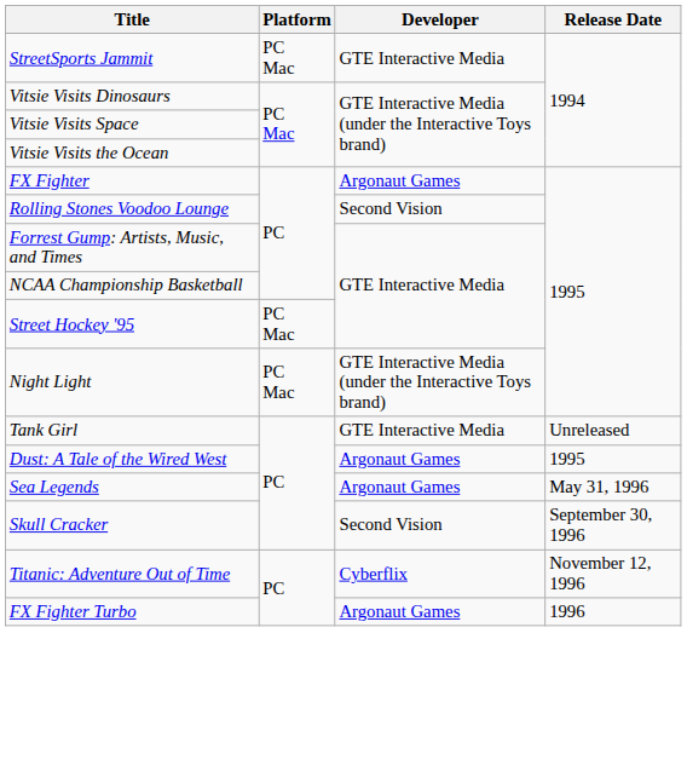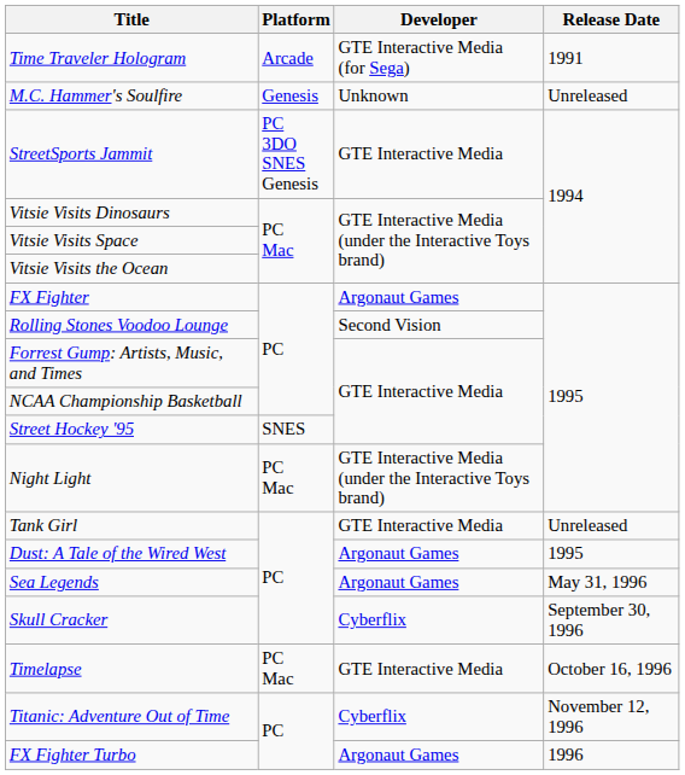+ row: Time Traveler Hologram | Arcade | GTE Interactive Media (for Sega) | 1991
+ row: M.C. Hammer's Soulfire | Genesis | Unknown | Unreleased
StreetSports Jammit | Platform: PC Mac -> PC 3DO SNES Genesis
Street Hockey '95 | Platform: PC Mac -> SNES
Skull Cracker | Developer: Second Vision -> Cyberflix
+ row: Timelapse | PC Mac | GTE Interactive Media | October 16, 1996
